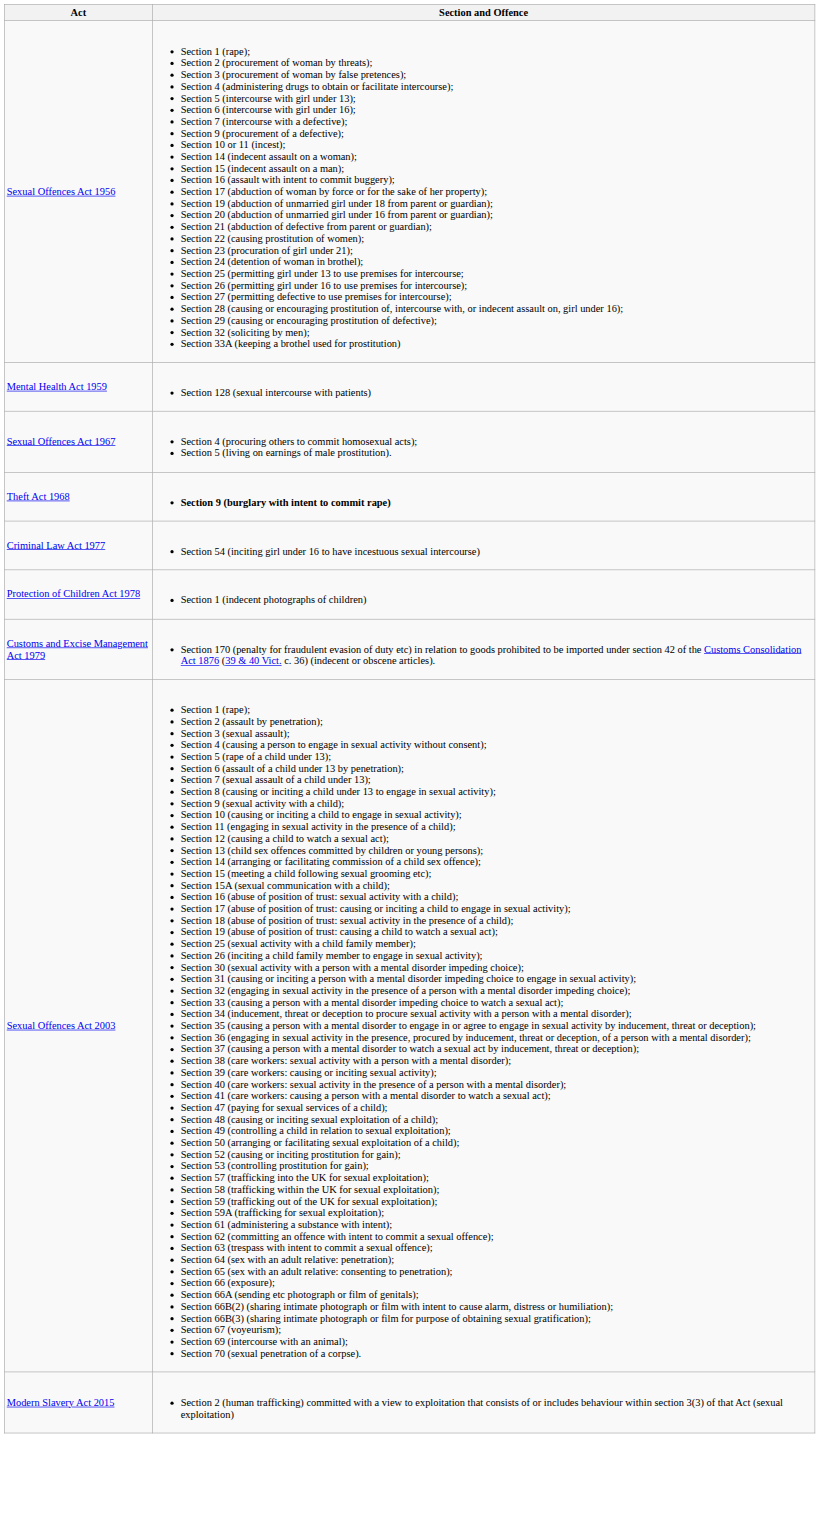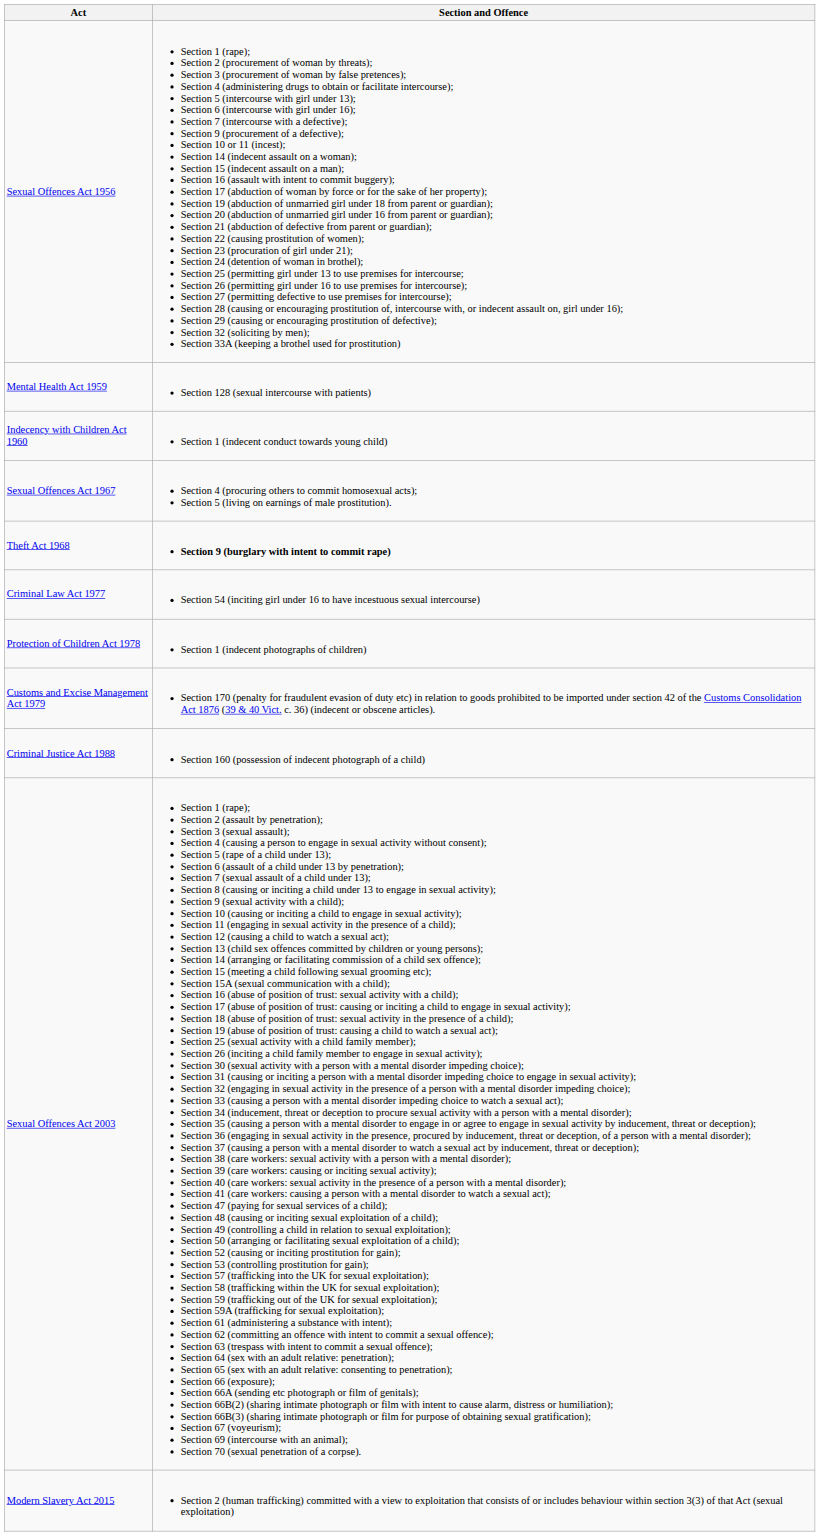+ row: Indecency with Children Act 1960 | Section 1 (indecent conduct towards young child)
+ row: Criminal Justice Act 1988 | Section 160 (possession of indecent photograph of a child)
